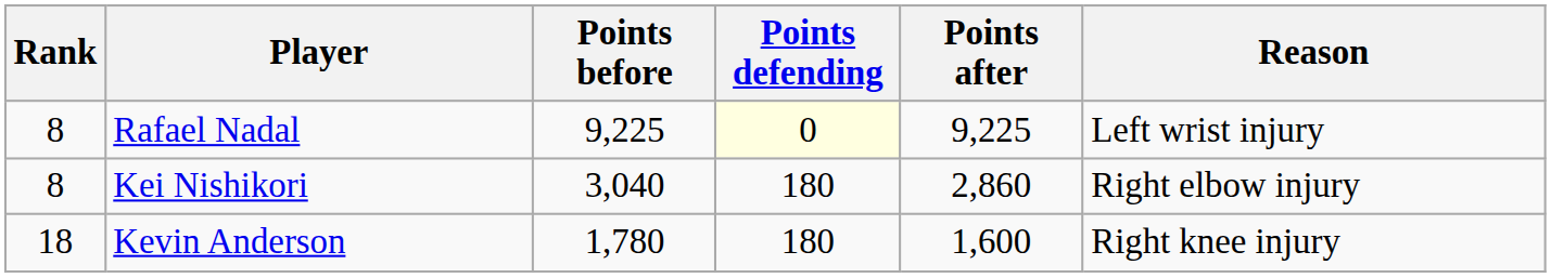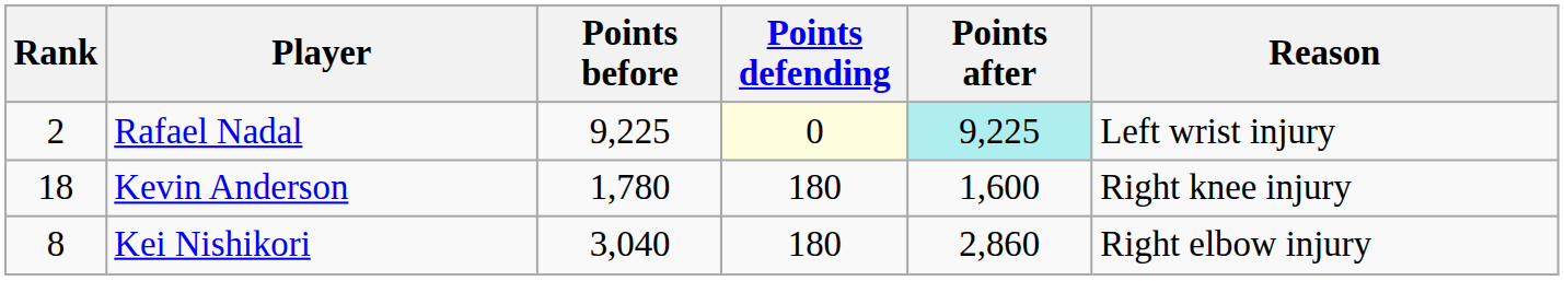Rafael Nadal | Rank: 8 -> 2
Rafael Nadal | Points after: no background -> paleturquoise background
rows swapped: Kei Nishikori <-> Kevin Anderson
